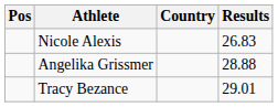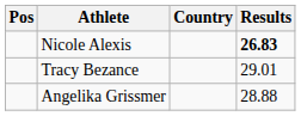Nicole Alexis | Results: normal -> bold
rows swapped: Angelika Grissmer <-> Tracy Bezance
